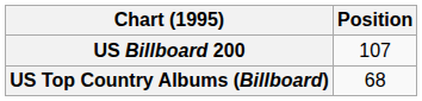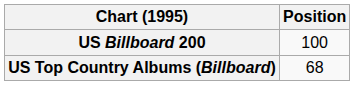US Billboard 200 | Position: 107 -> 100
